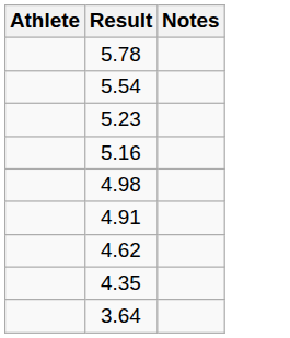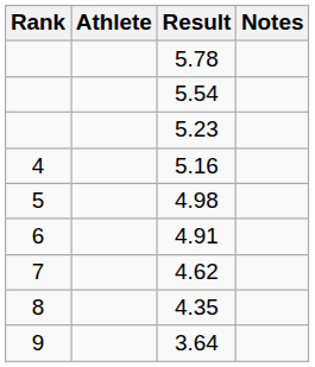+ column: Rank | 4 | 5 | 6 | 7 | 8 | 9
